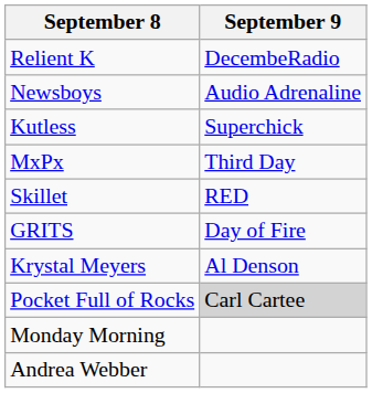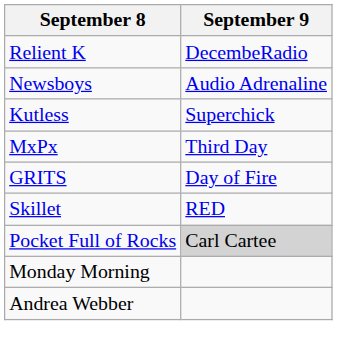rows swapped: GRITS <-> Skillet
- row: Krystal Meyers | Al Denson
